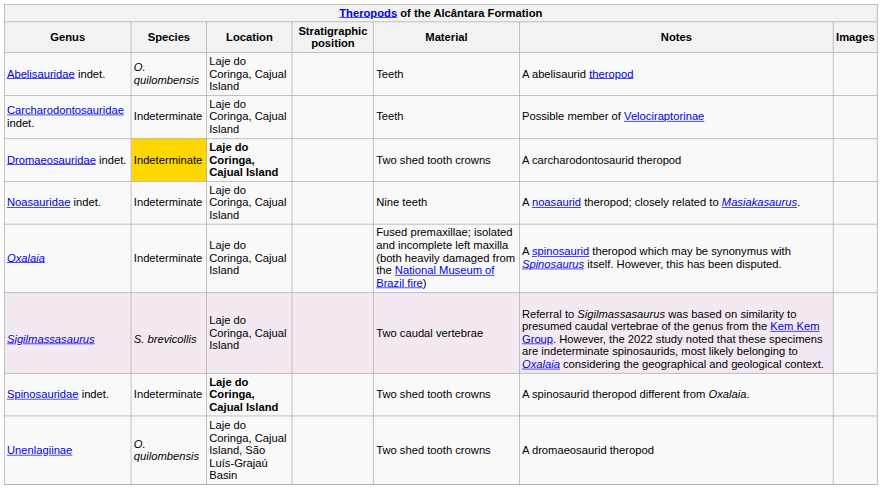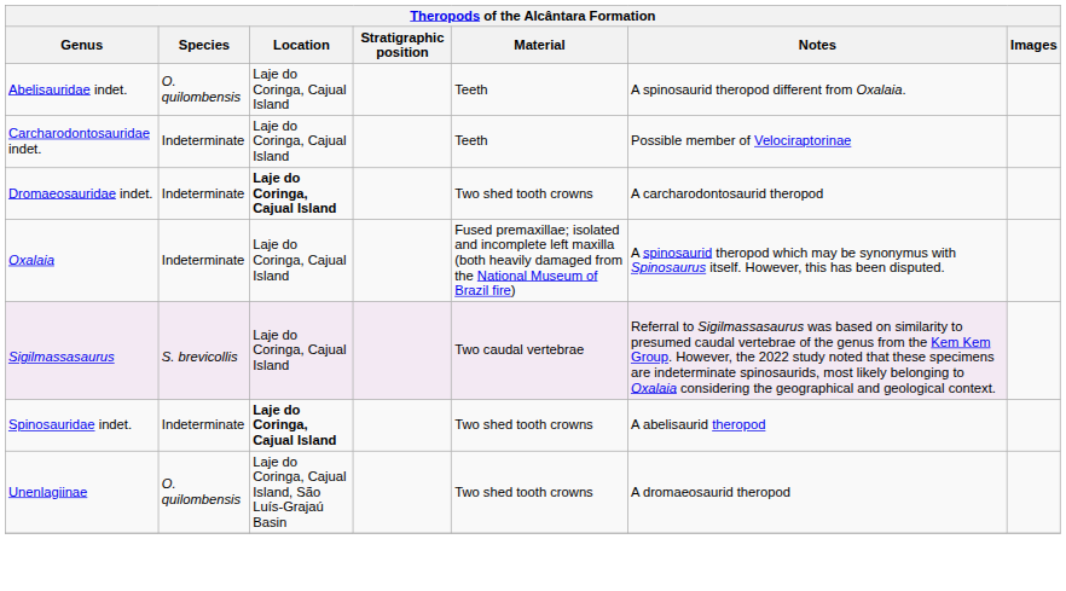Abelisauridae indet. | Notes: A abelisaurid theropod -> A spinosaurid theropod different from Oxalaia.
Dromaeosauridae indet. | Species: gold background -> no background
- row: Noasauridae indet. | Indeterminate | Laje do Coringa, Cajual Island | Nine teeth | A noasaurid theropod; closely related to Masiakasaurus.
Spinosauridae indet. | Notes: A spinosaurid theropod different from Oxalaia. -> A abelisaurid theropod
